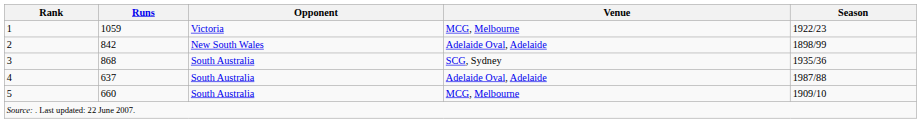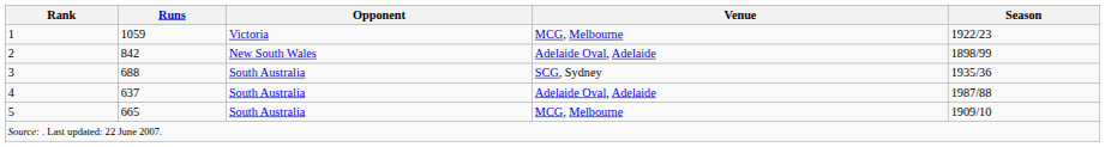3 | Runs: 868 -> 688
5 | Runs: 660 -> 665
